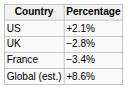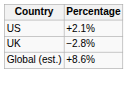- row: France | −3.4%
